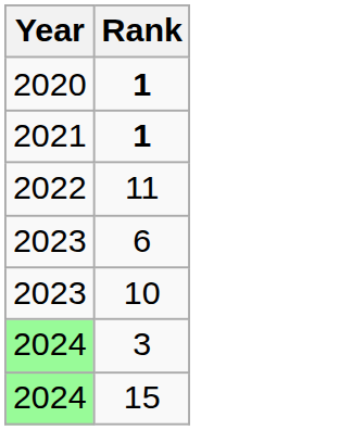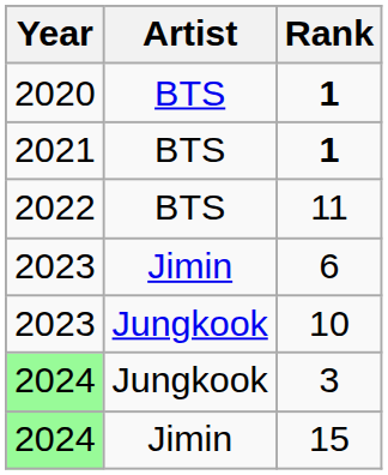+ column: Artist | BTS | BTS | BTS | Jimin | Jungkook | Jungkook | Jimin
